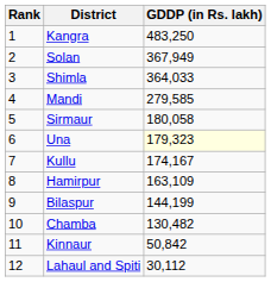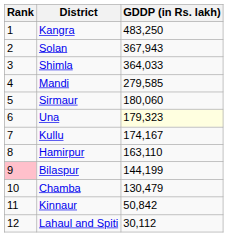Solan | GDDP (in Rs. lakh): 367,949 -> 367,943
Sirmaur | GDDP (in Rs. lakh): 180,058 -> 180,060
Hamirpur | GDDP (in Rs. lakh): 163,109 -> 163,110
Bilaspur | Rank: no background -> pink background
Chamba | GDDP (in Rs. lakh): 130,482 -> 130,479
